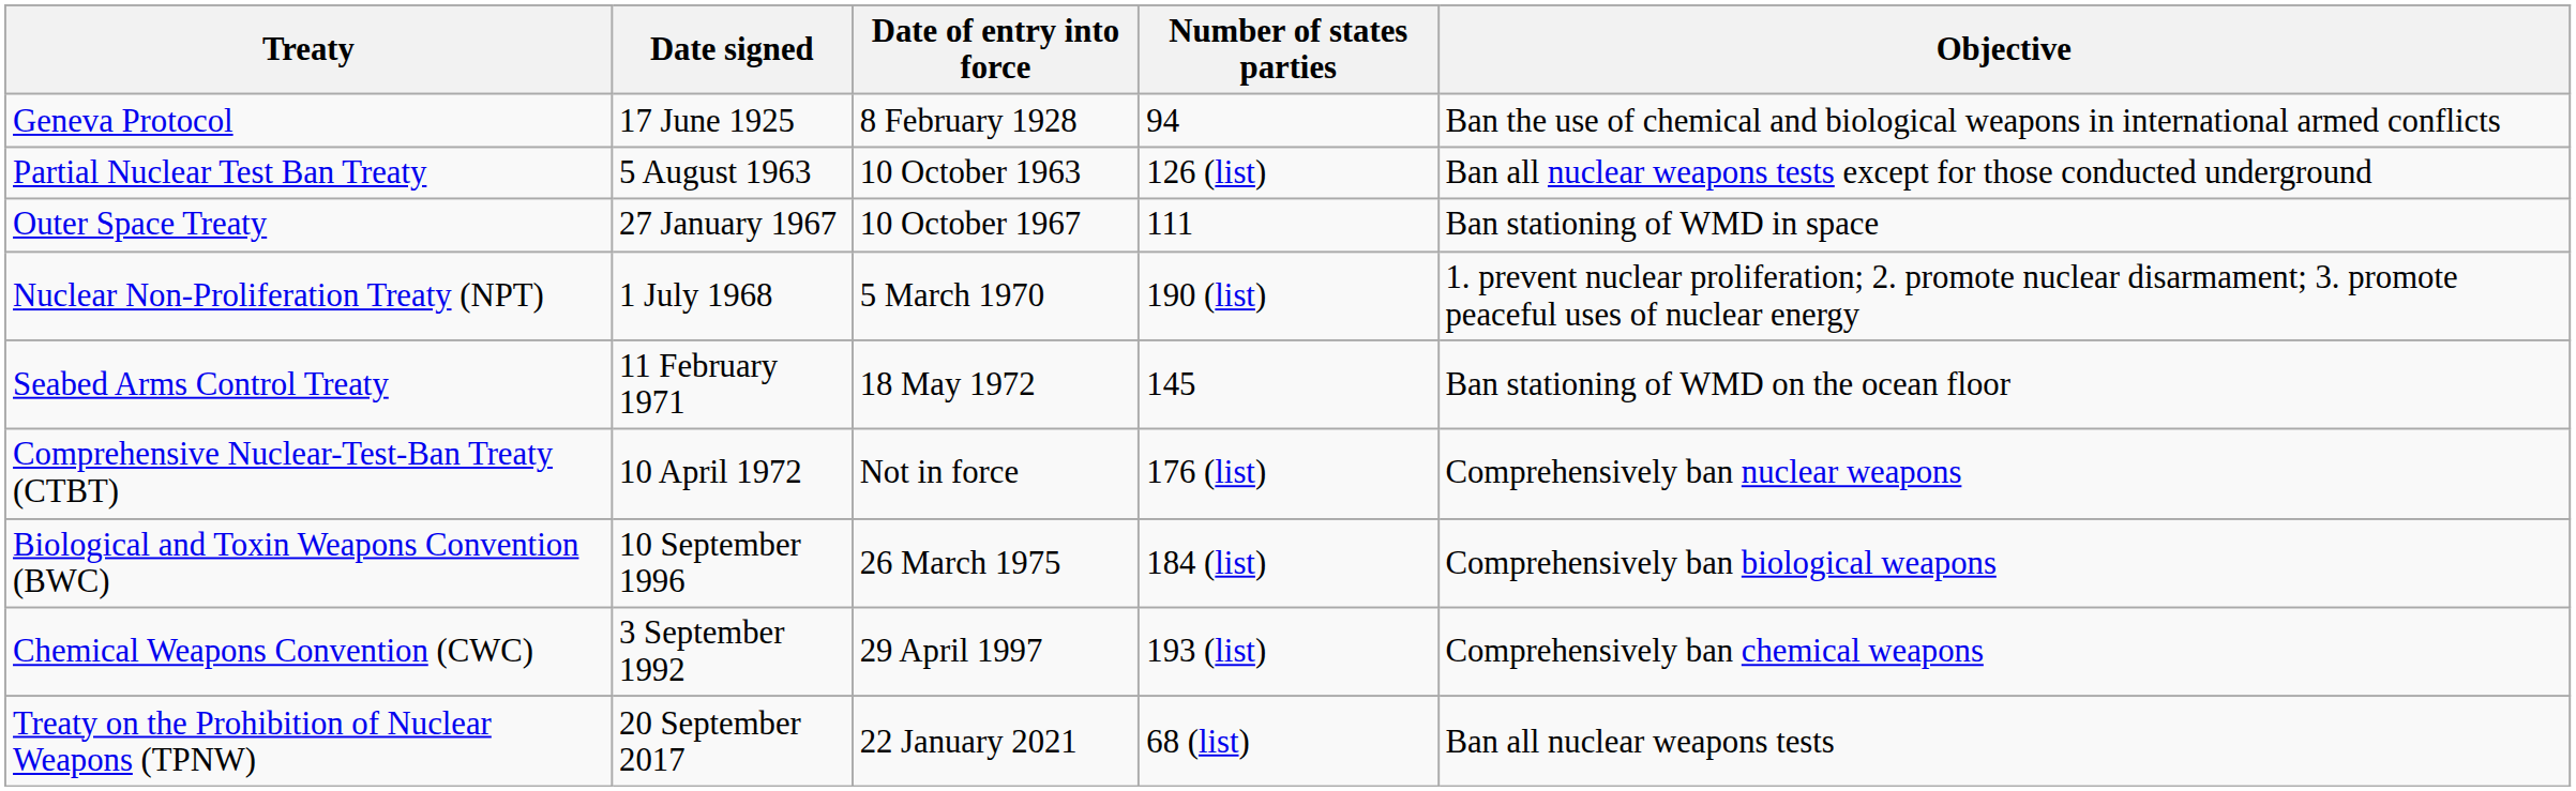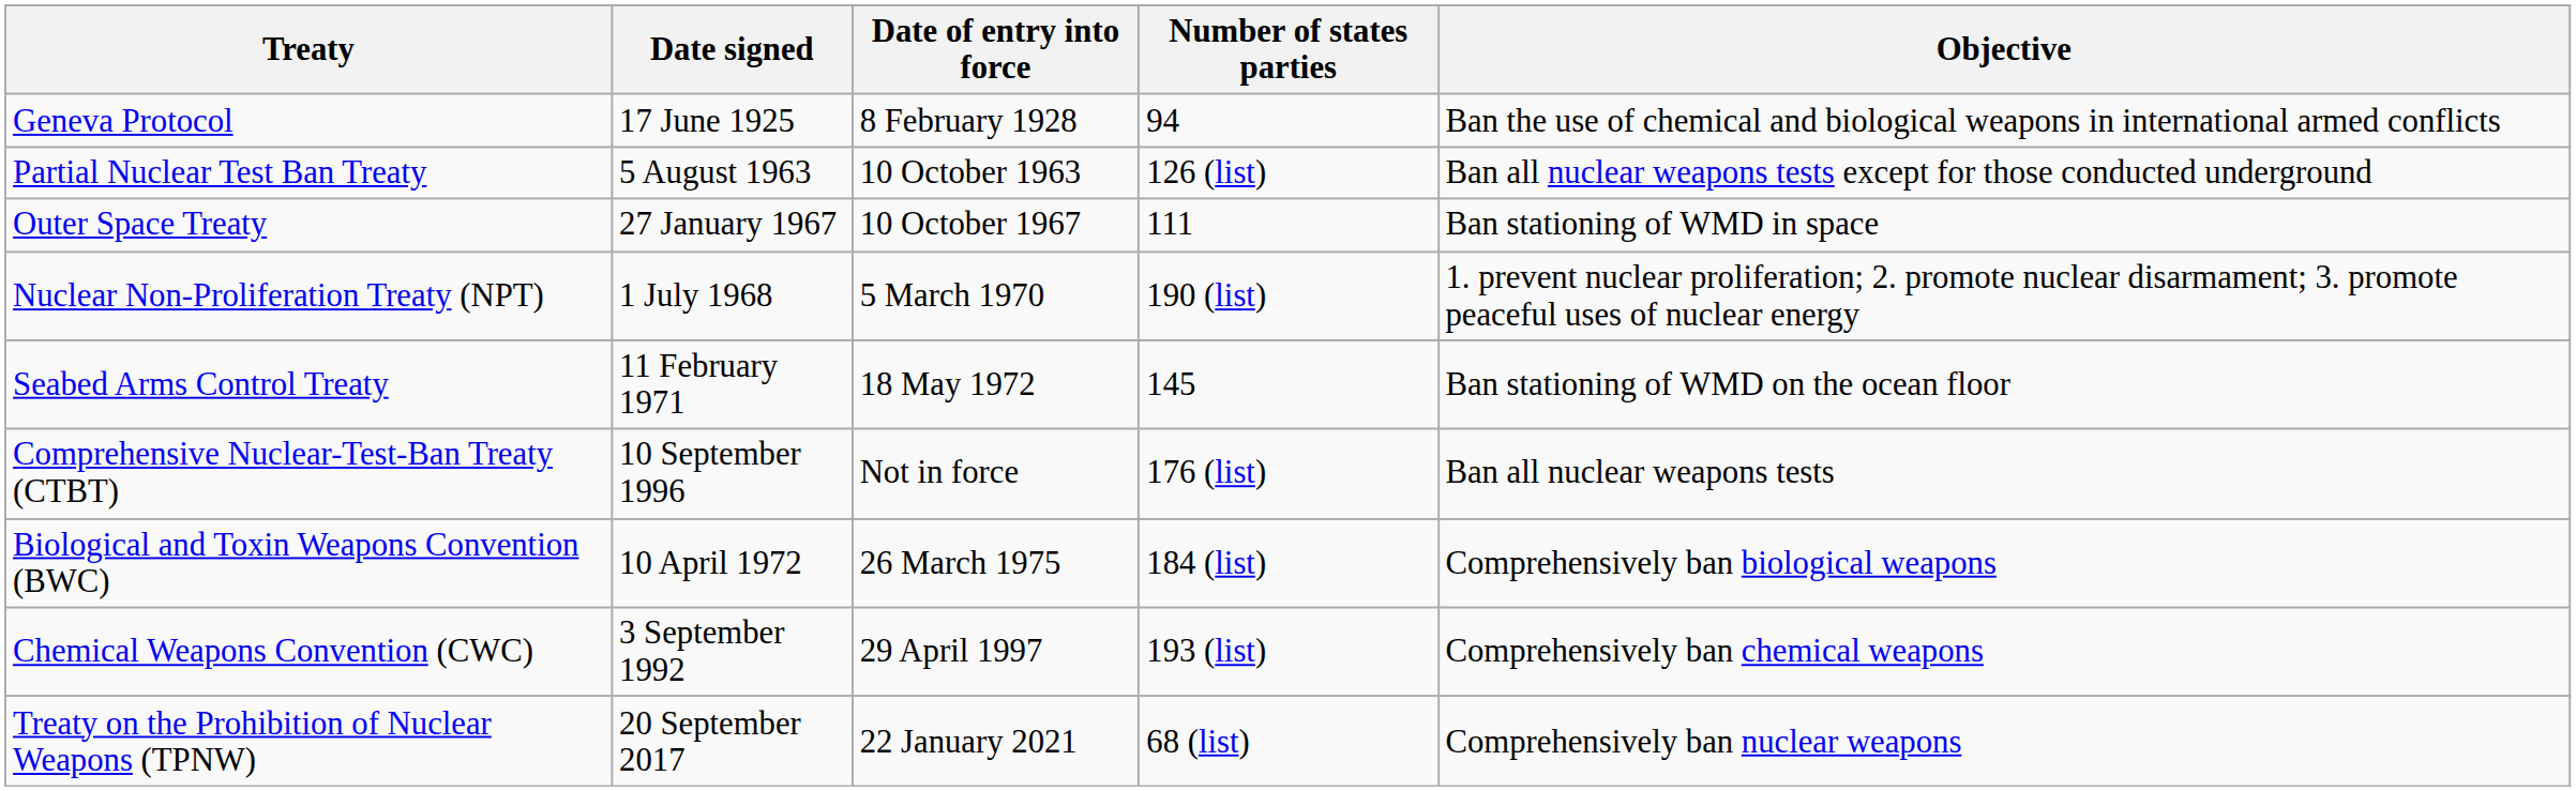Comprehensive Nuclear-Test-Ban Treaty (CTBT) | Date signed: 10 April 1972 -> 10 September 1996
Comprehensive Nuclear-Test-Ban Treaty (CTBT) | Objective: Comprehensively ban nuclear weapons -> Ban all nuclear weapons tests
Biological and Toxin Weapons Convention (BWC) | Date signed: 10 September 1996 -> 10 April 1972
Treaty on the Prohibition of Nuclear Weapons (TPNW) | Objective: Ban all nuclear weapons tests -> Comprehensively ban nuclear weapons
